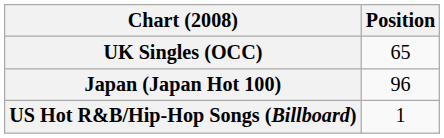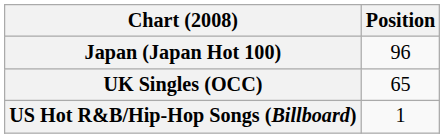rows swapped: Japan (Japan Hot 100) <-> UK Singles (OCC)
